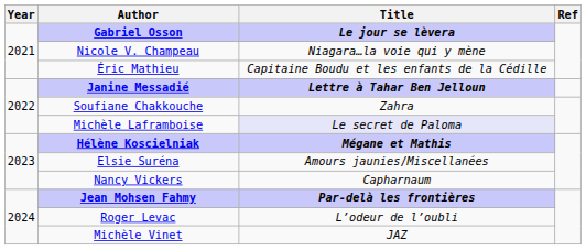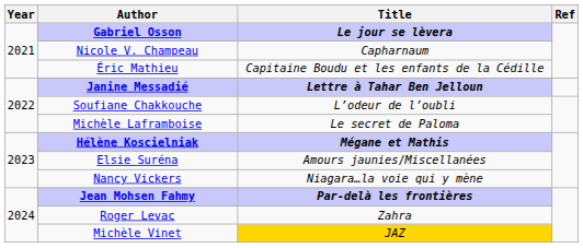Nicole V. Champeau | Title: Niagara…la voie qui y mène -> Capharnaum
Soufiane Chakkouche | Title: Zahra -> L’odeur de l’oubli
Michèle Laframboise | Title: lavender background -> no background
Nancy Vickers | Title: Capharnaum -> Niagara…la voie qui y mène
Roger Levac | Title: L’odeur de l’oubli -> Zahra
Michèle Vinet | Title: no background -> gold background
